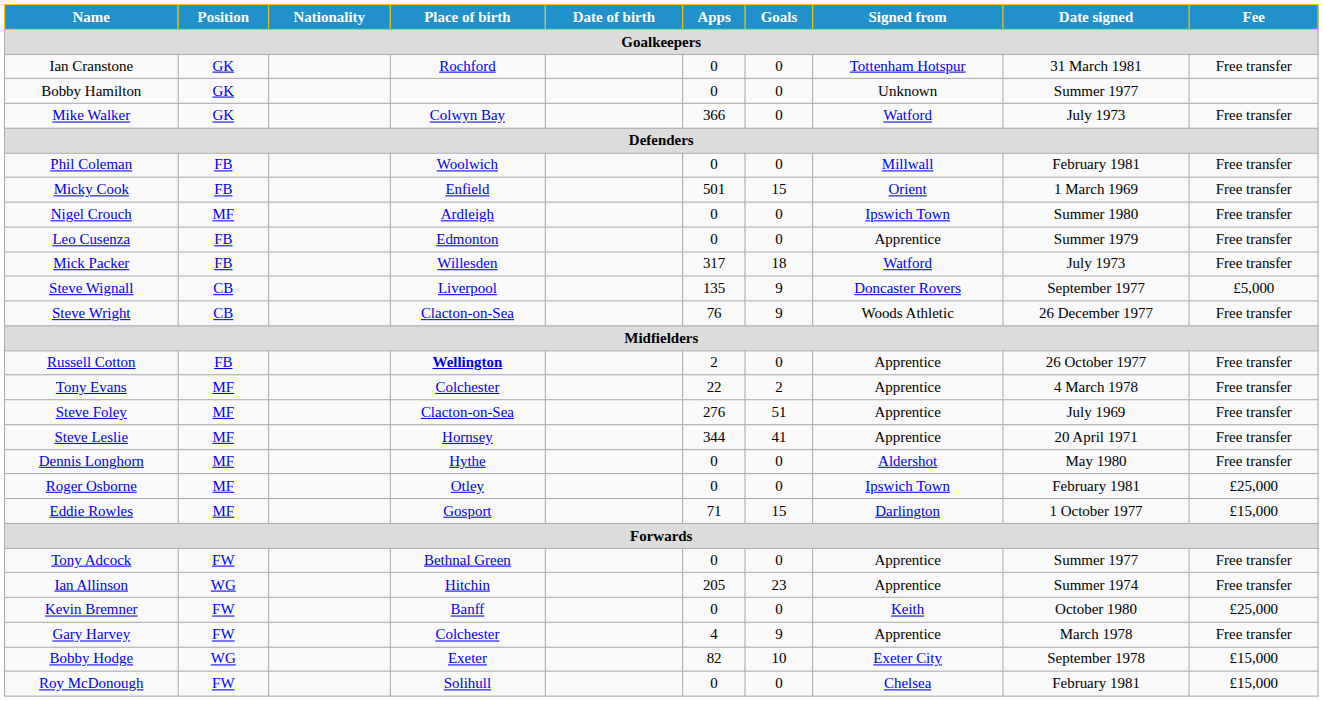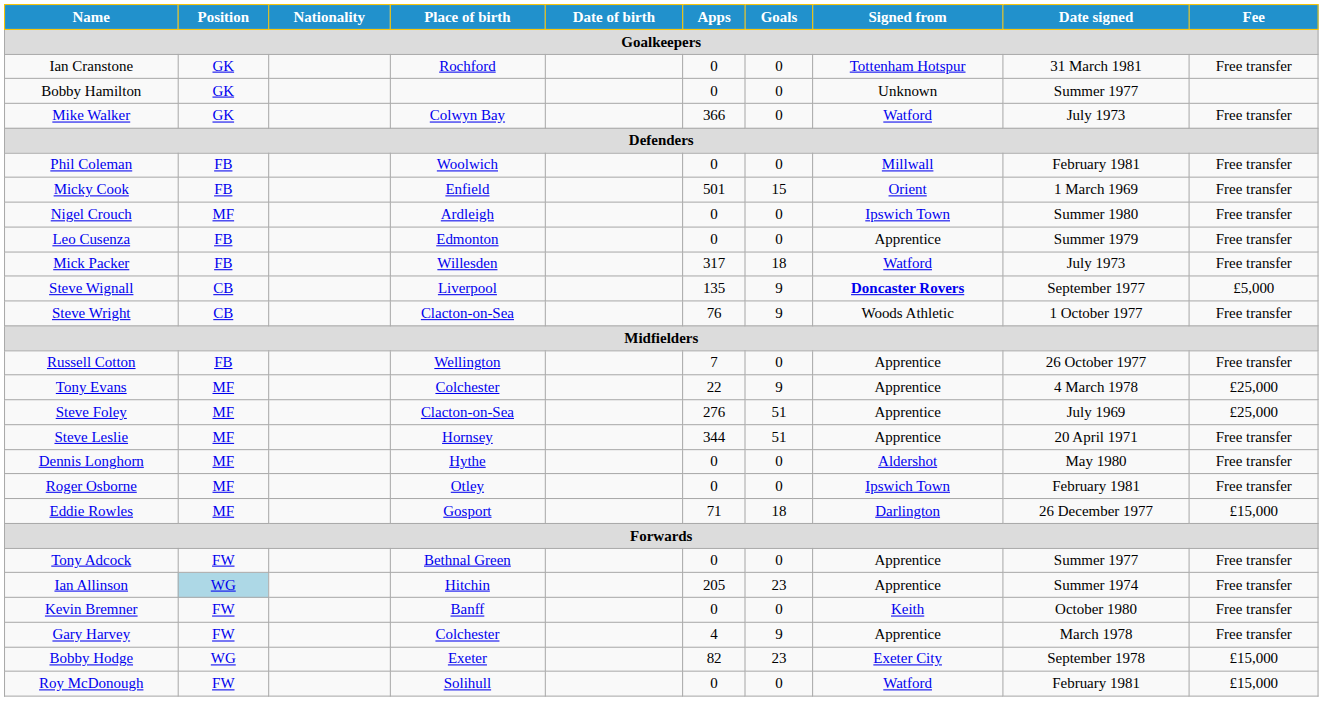Steve Wignall | Signed from: normal -> bold
Steve Wright | Date signed: 26 December 1977 -> 1 October 1977
Russell Cotton | Place of birth: bold -> normal
Russell Cotton | Apps: 2 -> 7
Tony Evans | Goals: 2 -> 9
Tony Evans | Fee: Free transfer -> £25,000
Steve Foley | Fee: Free transfer -> £25,000
Steve Leslie | Goals: 41 -> 51
Roger Osborne | Fee: £25,000 -> Free transfer
Eddie Rowles | Goals: 15 -> 18
Eddie Rowles | Date signed: 1 October 1977 -> 26 December 1977
Ian Allinson | Position: no background -> lightblue background
Kevin Bremner | Fee: £25,000 -> Free transfer
Bobby Hodge | Goals: 10 -> 23
Roy McDonough | Signed from: Chelsea -> Watford
